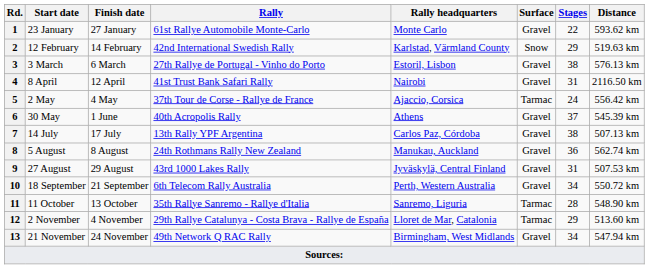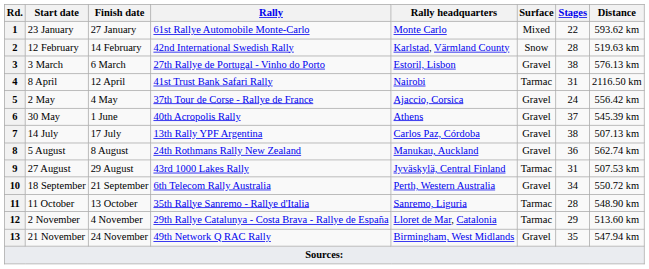1 | Surface: Gravel -> Mixed
2 | Stages: 29 -> 28
4 | Surface: Gravel -> Tarmac
5 | Surface: Tarmac -> Gravel
9 | Surface: Gravel -> Tarmac
13 | Stages: 34 -> 35
